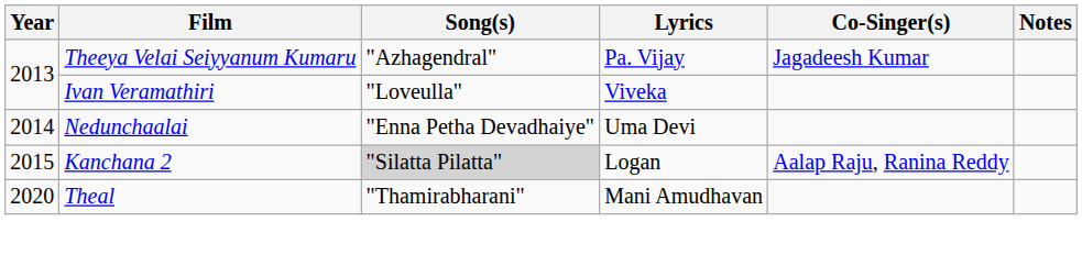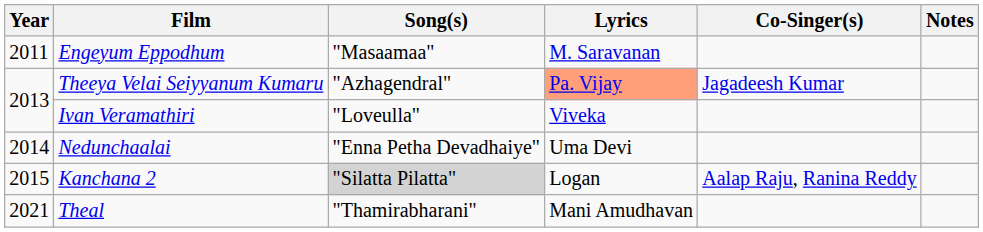+ row: 2011 | Engeyum Eppodhum | "Masaamaa" | M. Saravanan
Theeya Velai Seiyyanum Kumaru | Lyrics: no background -> lightsalmon background
Theal | Year: 2020 -> 2021
